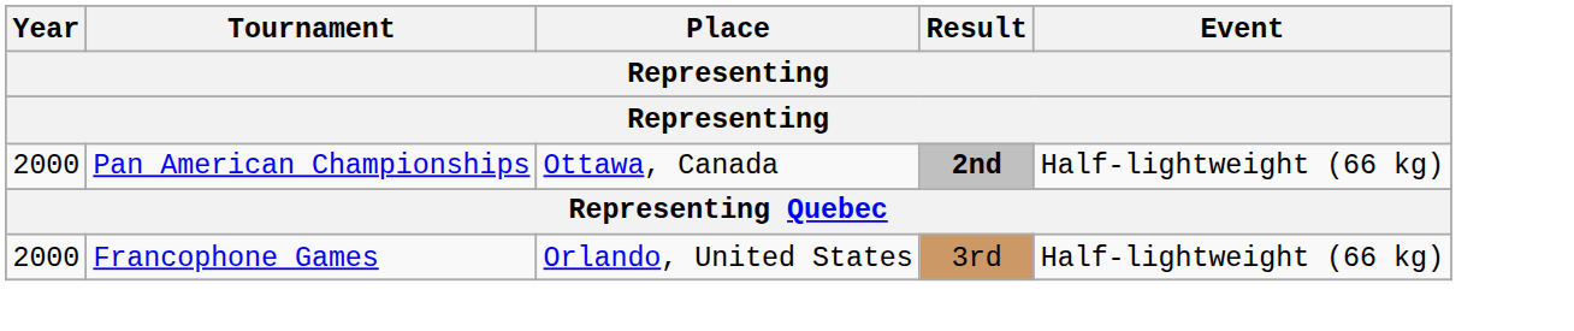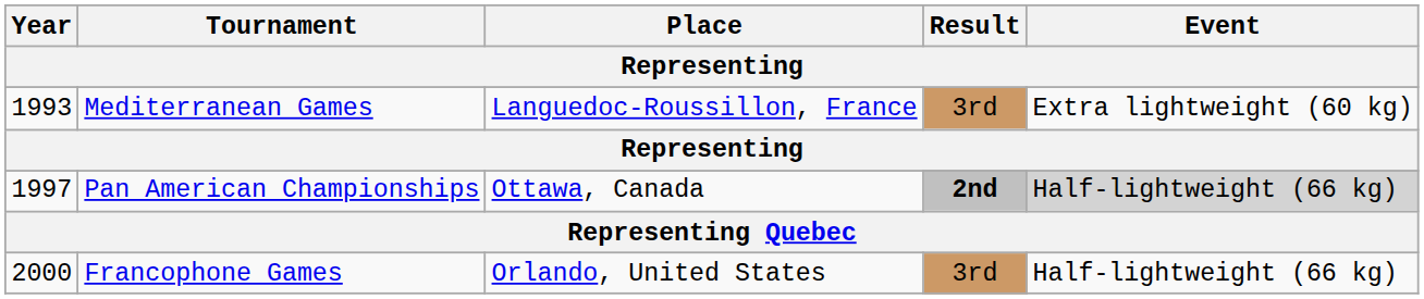+ row: 1993 | Mediterranean Games | Languedoc-Roussillon, France | 3rd | Extra lightweight (60 kg)
Pan American Championships | Year: 2000 -> 1997
Pan American Championships | Event: no background -> lightgrey background
